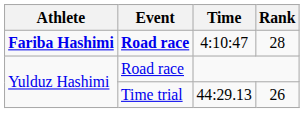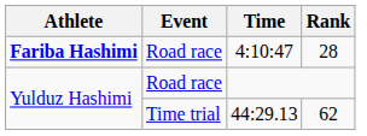4:10:47 | Event: bold -> normal
44:29.13 | Rank: 26 -> 62
